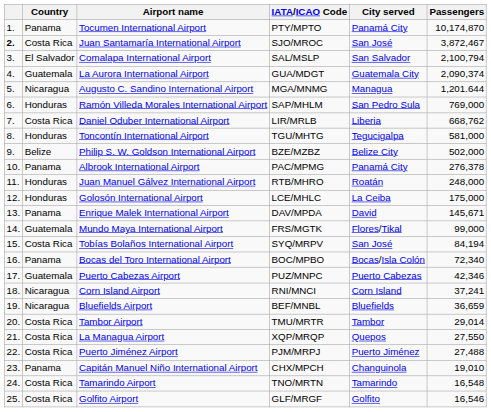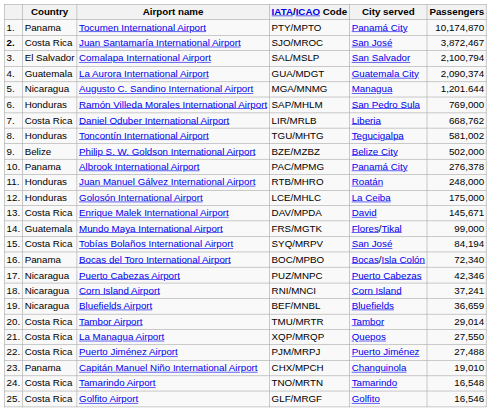Toncontín International Airport | Passengers: 581,000 -> 581,002
Enrique Malek International Airport | Country: Panama -> Costa Rica
Puerto Cabezas Airport | Country: Guatemala -> Nicaragua
